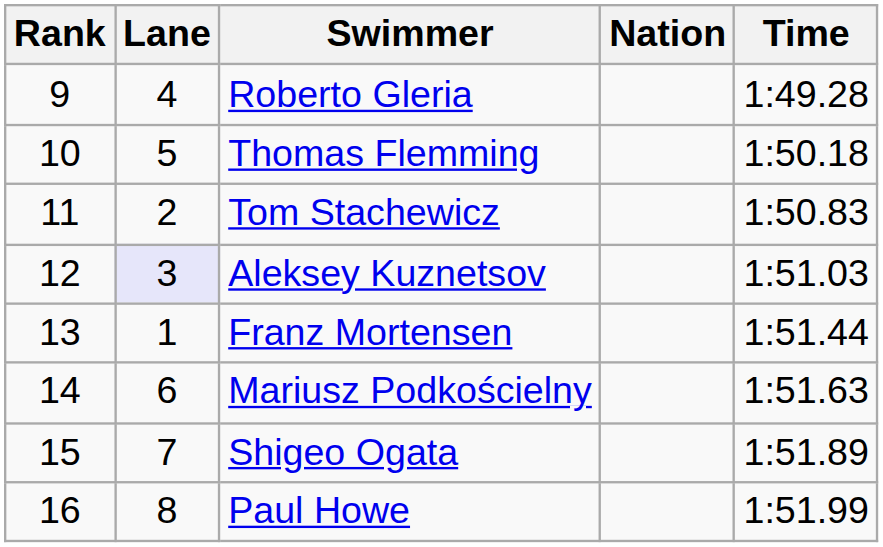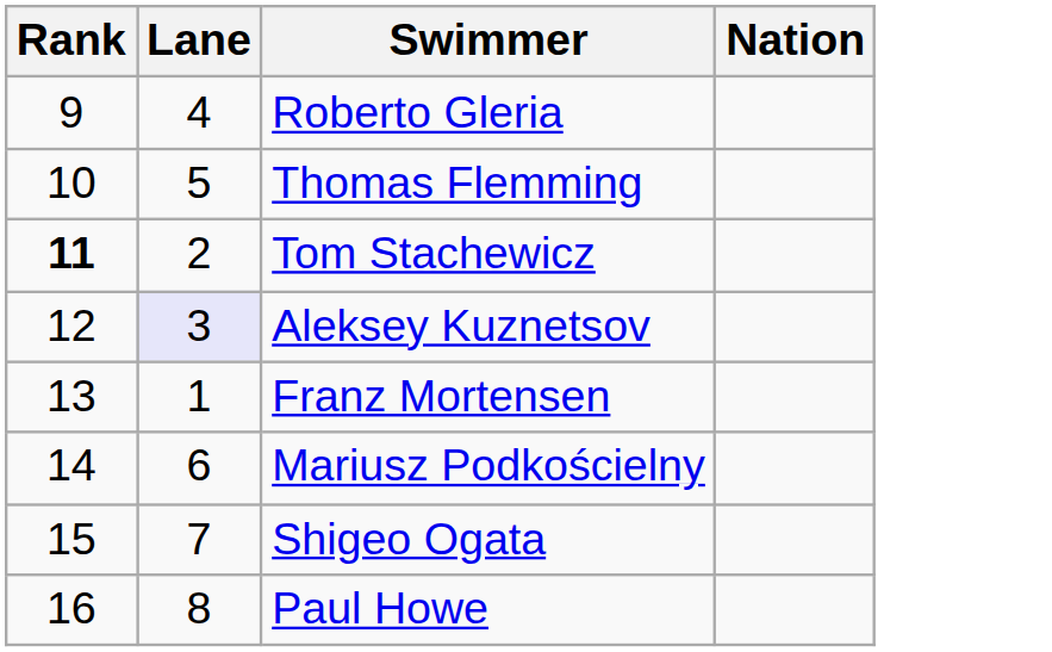- column: Time | 1:49.28 | 1:50.18 | 1:50.83 | 1:51.03 | 1:51.44 | 1:51.63 | 1:51.89 | 1:51.99
Tom Stachewicz | Rank: normal -> bold
